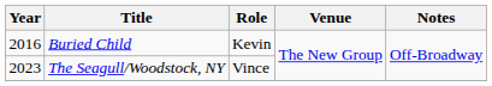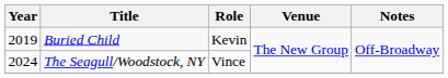Buried Child | Year: 2016 -> 2019
The Seagull/Woodstock, NY | Year: 2023 -> 2024
